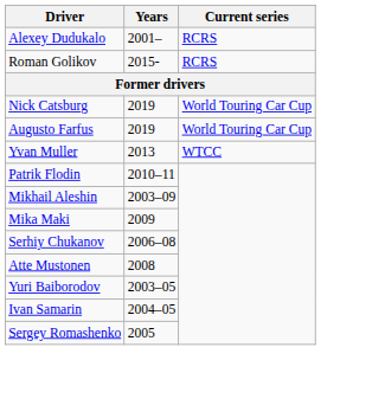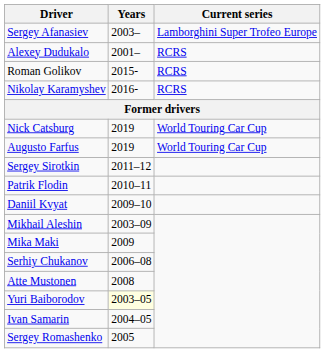+ row: Sergey Afanasiev | 2003– | Lamborghini Super Trofeo Europe
+ row: Nikolay Karamyshev | 2016- | RCRS
- row: Yvan Muller | 2013 | WTCC
+ row: Sergey Sirotkin | 2011–12
+ row: Daniil Kvyat | 2009–10
Yuri Baiborodov | Years: no background -> lightyellow background
